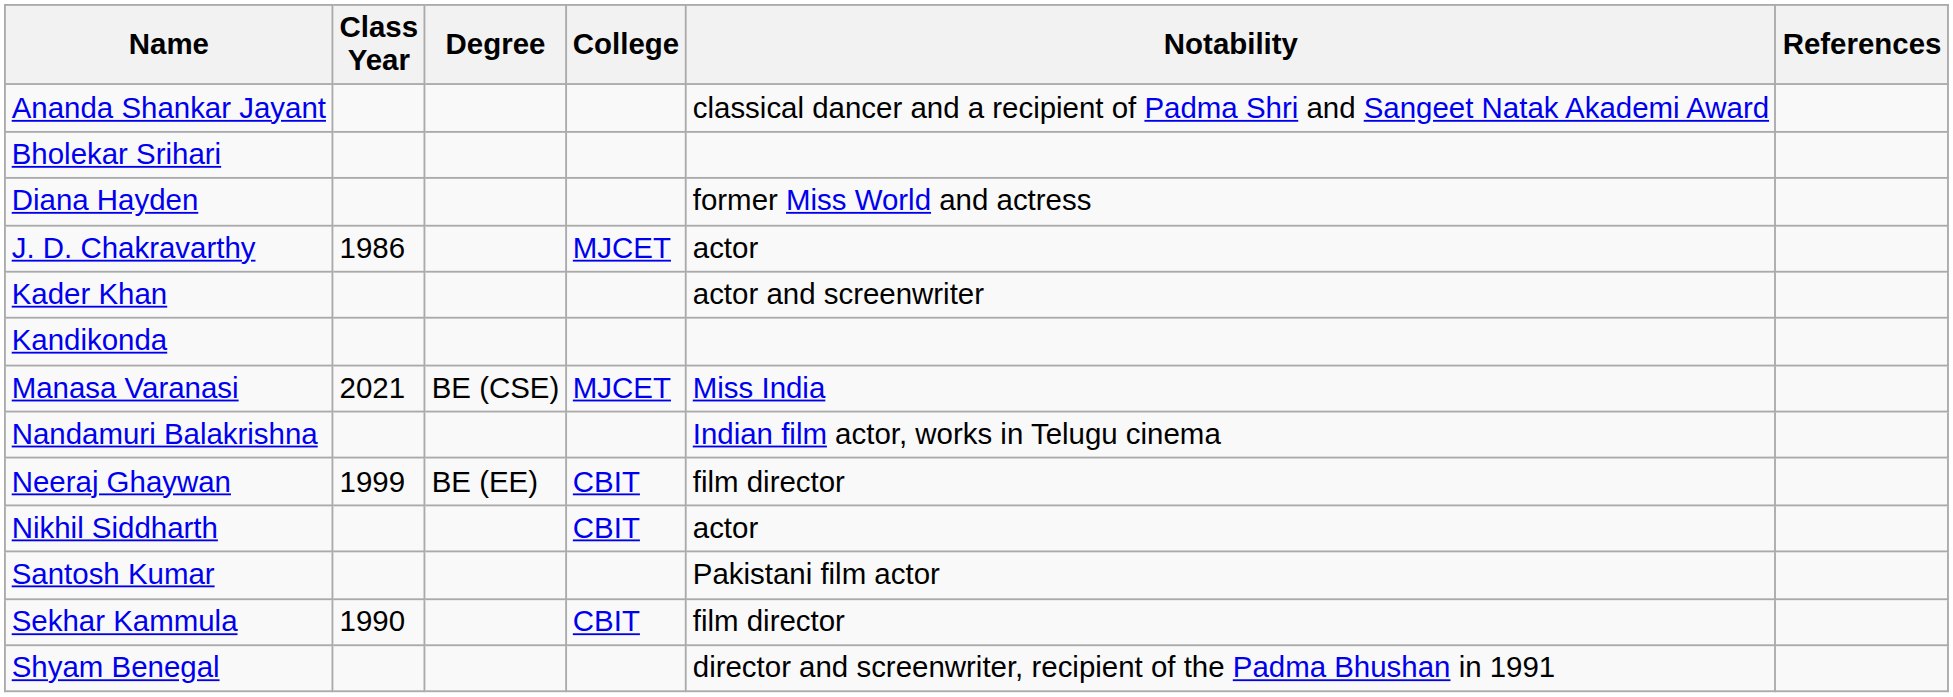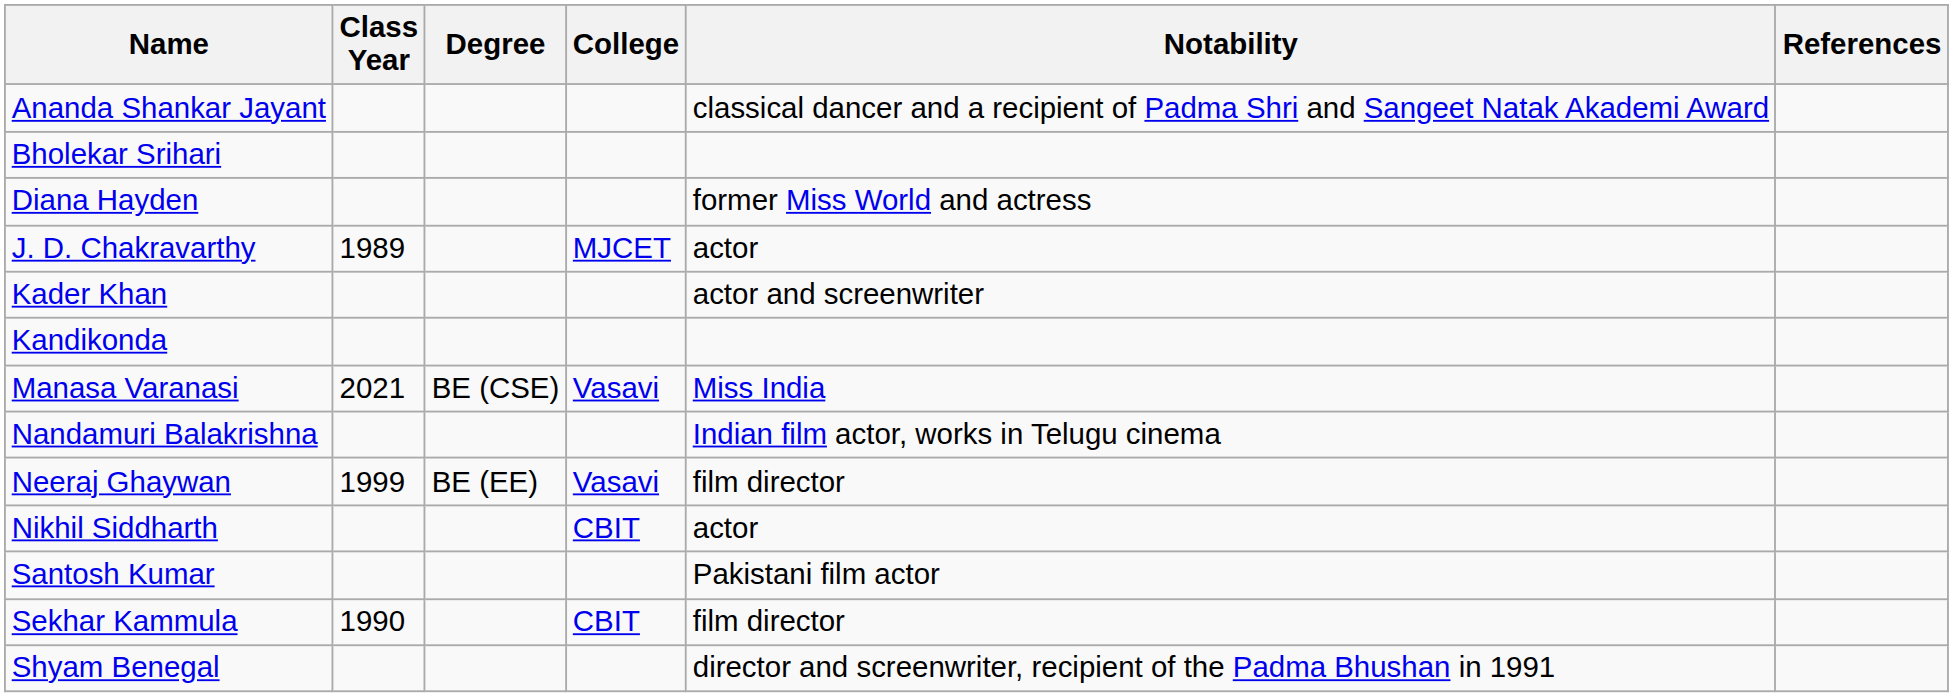J. D. Chakravarthy | Class Year: 1986 -> 1989
Manasa Varanasi | College: MJCET -> Vasavi
Neeraj Ghaywan | College: CBIT -> Vasavi
